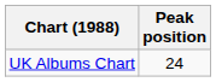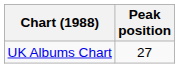UK Albums Chart | Peak position: 24 -> 27
